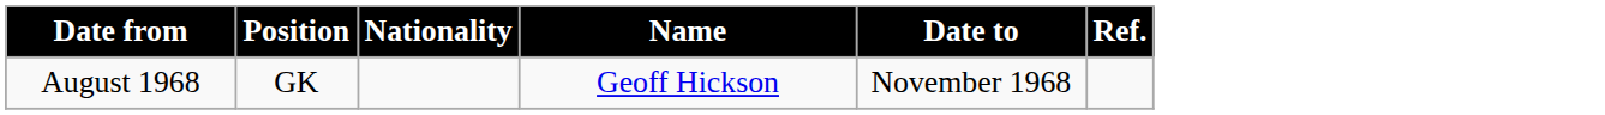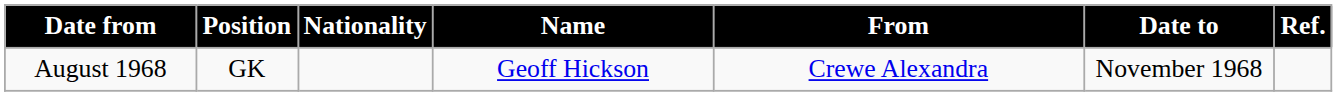+ column: From | Crewe Alexandra
